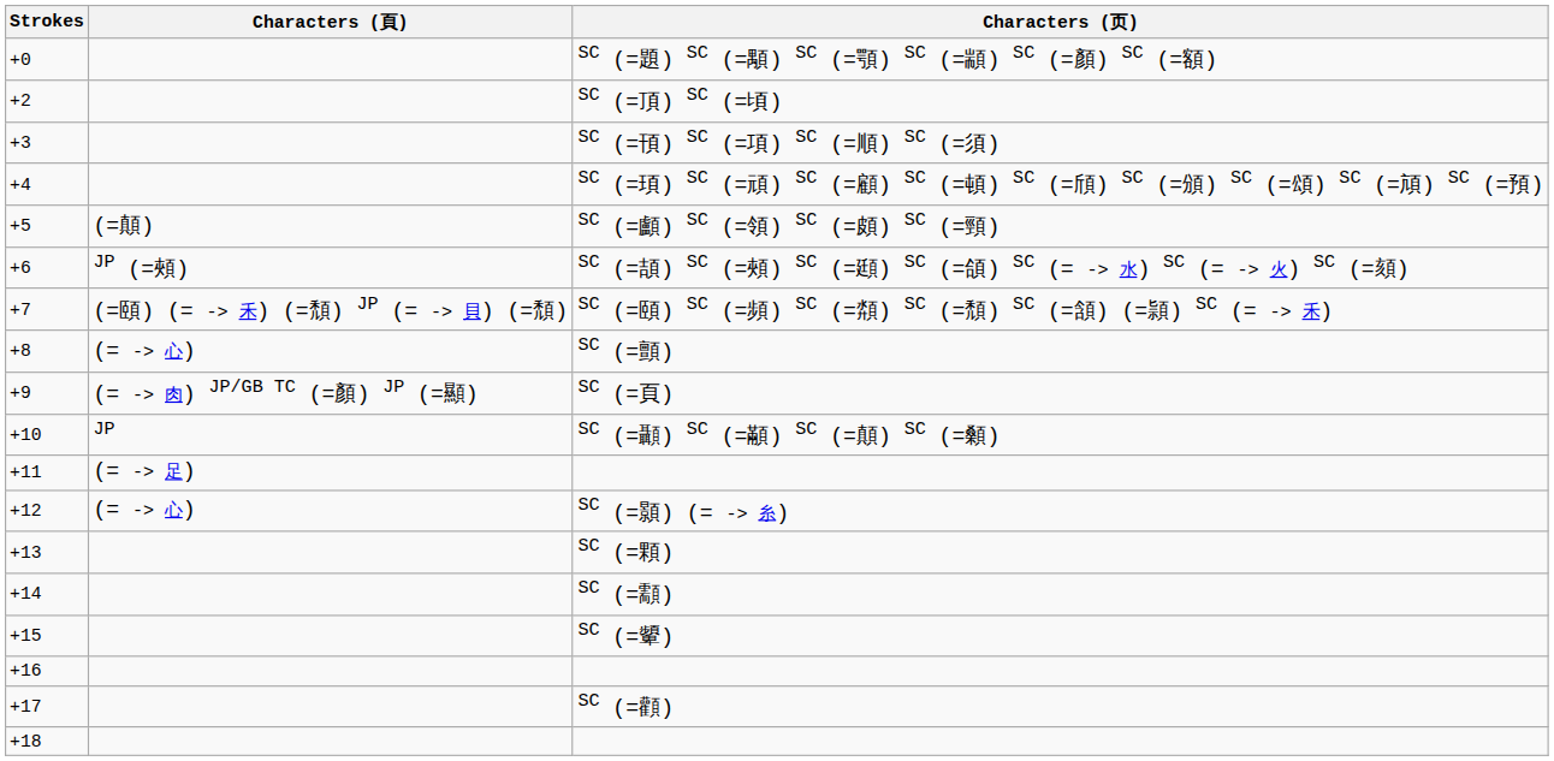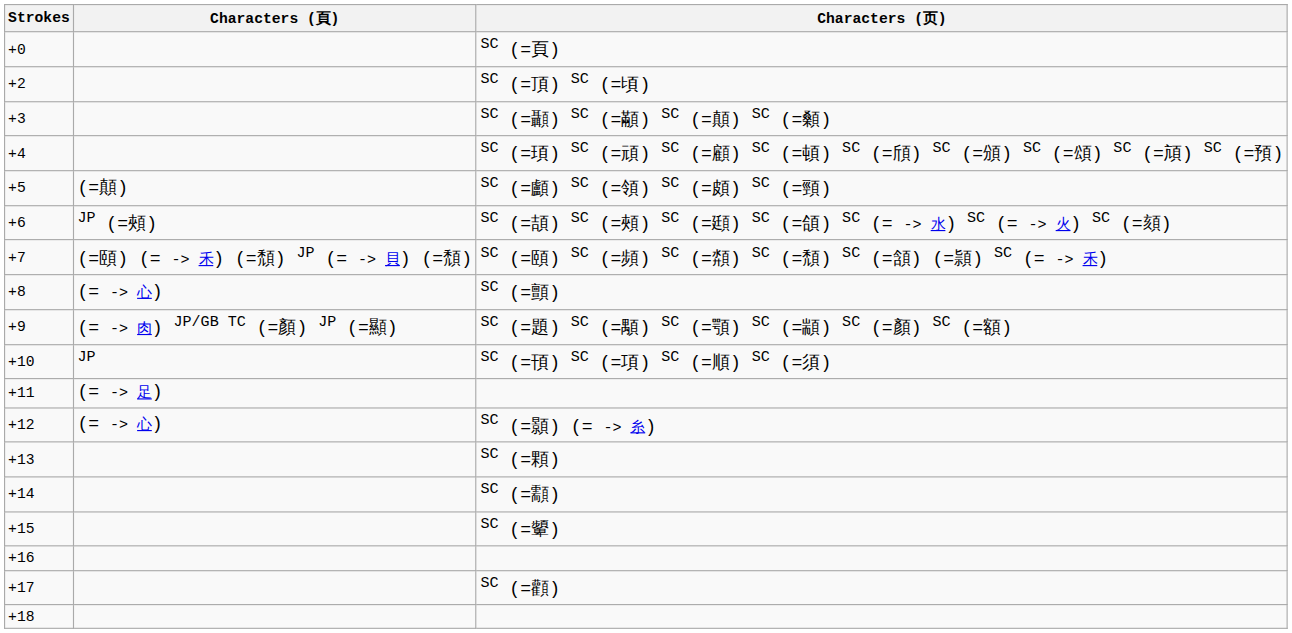+0 | Characters (页): SC (=題) SC (=顒) SC (=顎) SC (=顓) SC (=顏) SC (=額) -> SC (=頁)
+3 | Characters (页): SC (=頇) SC (=項) SC (=順) SC (=須) -> SC (=顳) SC (=顢) SC (=顛) SC (=顙)
+9 | Characters (页): SC (=頁) -> SC (=題) SC (=顒) SC (=顎) SC (=顓) SC (=顏) SC (=額)
+10 | Characters (页): SC (=顳) SC (=顢) SC (=顛) SC (=顙) -> SC (=頇) SC (=項) SC (=順) SC (=須)
